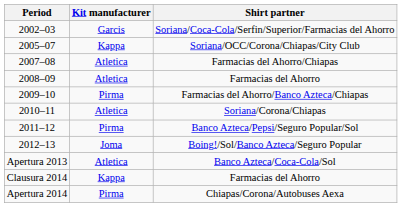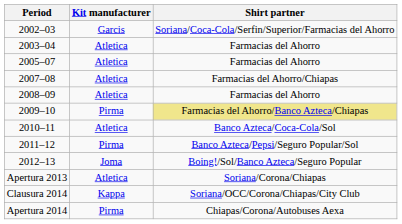+ row: 2003–04 | Atletica | Farmacias del Ahorro
2005–07 | Kit manufacturer: Kappa -> Atletica
2005–07 | Shirt partner: Soriana/OCC/Corona/Chiapas/City Club -> Farmacias del Ahorro
2009–10 | Shirt partner: no background -> khaki background
2010–11 | Shirt partner: Soriana/Corona/Chiapas -> Banco Azteca/Coca-Cola/Sol
Apertura 2013 | Shirt partner: Banco Azteca/Coca-Cola/Sol -> Soriana/Corona/Chiapas
Clausura 2014 | Shirt partner: Farmacias del Ahorro -> Soriana/OCC/Corona/Chiapas/City Club
